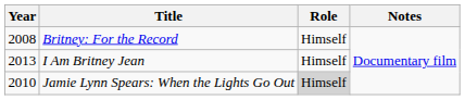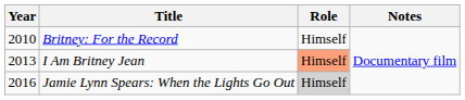Britney: For the Record | Year: 2008 -> 2010
I Am Britney Jean | Role: no background -> lightsalmon background
Jamie Lynn Spears: When the Lights Go Out | Year: 2010 -> 2016
